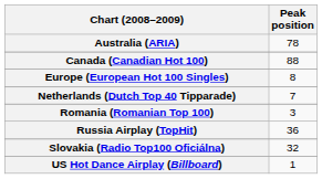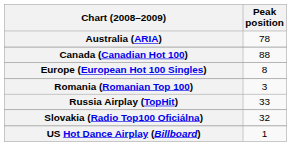- row: Netherlands (Dutch Top 40 Tipparade) | 7
Russia Airplay (TopHit) | Peak position: 36 -> 33
